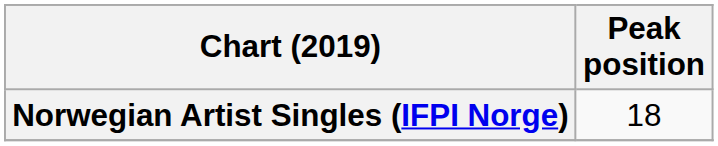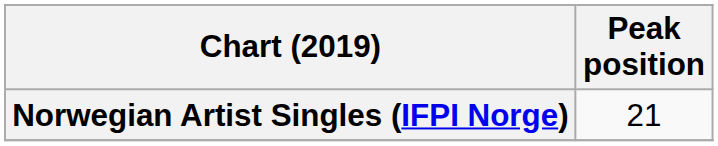Norwegian Artist Singles (IFPI Norge) | Peak position: 18 -> 21
